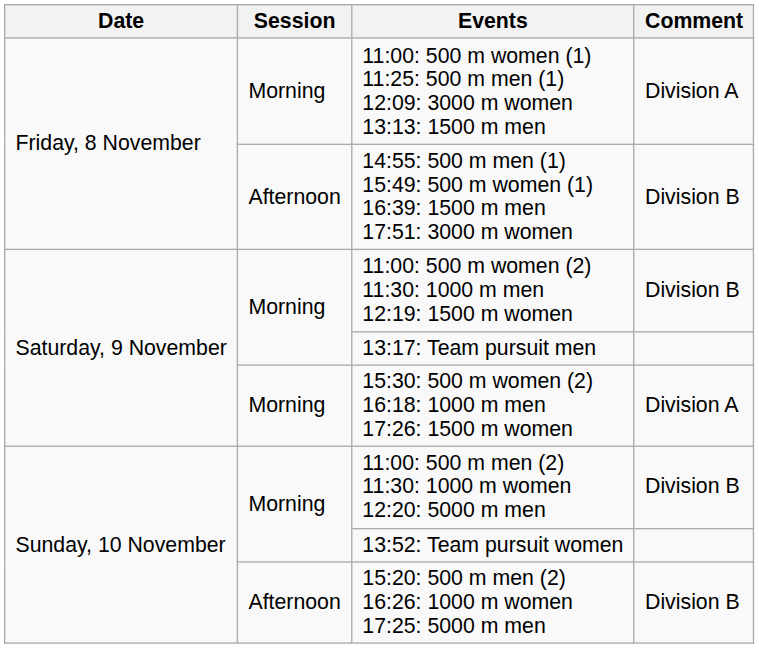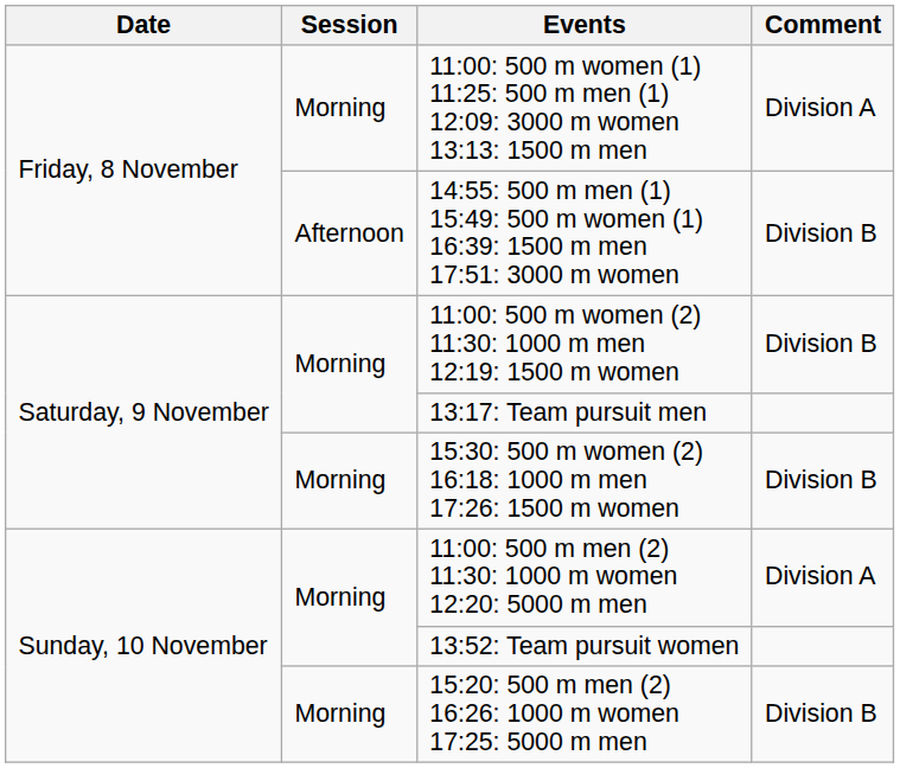15:30: 500 m women (2) 16:18: 1000 m men 17:26: 1500 m women | Comment: Division A -> Division B
11:00: 500 m men (2) 11:30: 1000 m women 12:20: 5000 m men | Comment: Division B -> Division A
15:20: 500 m men (2) 16:26: 1000 m women 17:25: 5000 m men | Session: Afternoon -> Morning
